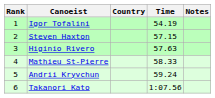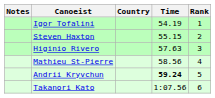columns swapped: Rank <-> Notes
Steven Haxton | Time: 57.15 -> 55.15
Mathieu St-Pierre | Time: 58.33 -> 58.56
Andrii Kryvchun | Time: normal -> bold
